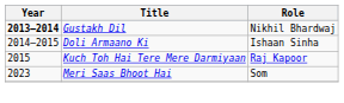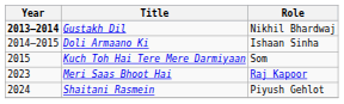Kuch Toh Hai Tere Mere Darmiyaan | Role: Raj Kapoor -> Som
Meri Saas Bhoot Hai | Role: Som -> Raj Kapoor
+ row: 2024 | Shaitani Rasmein | Piyush Gehlot
